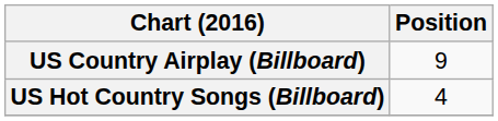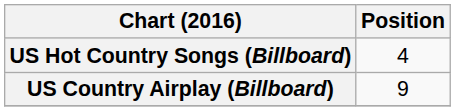rows swapped: US Country Airplay (Billboard) <-> US Hot Country Songs (Billboard)
